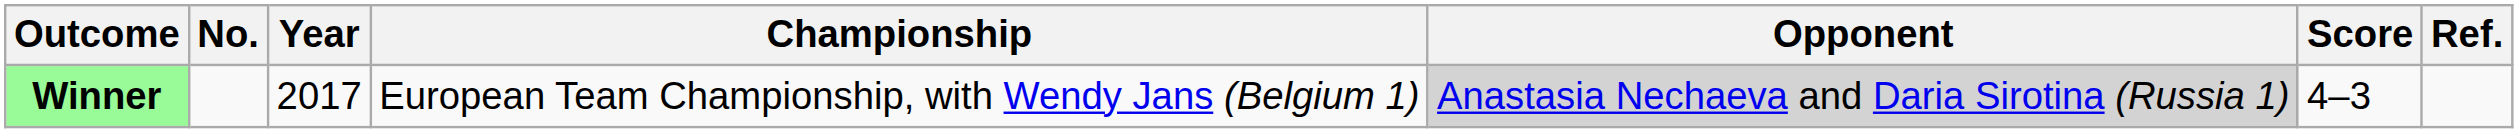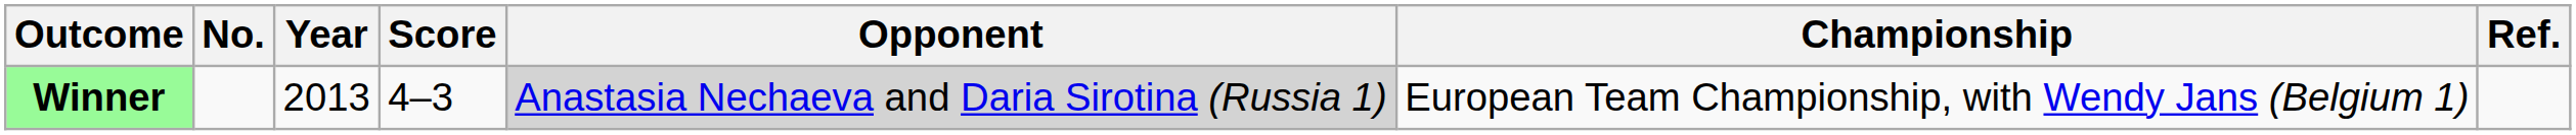columns swapped: Championship <-> Score
Winner | Year: 2017 -> 2013
